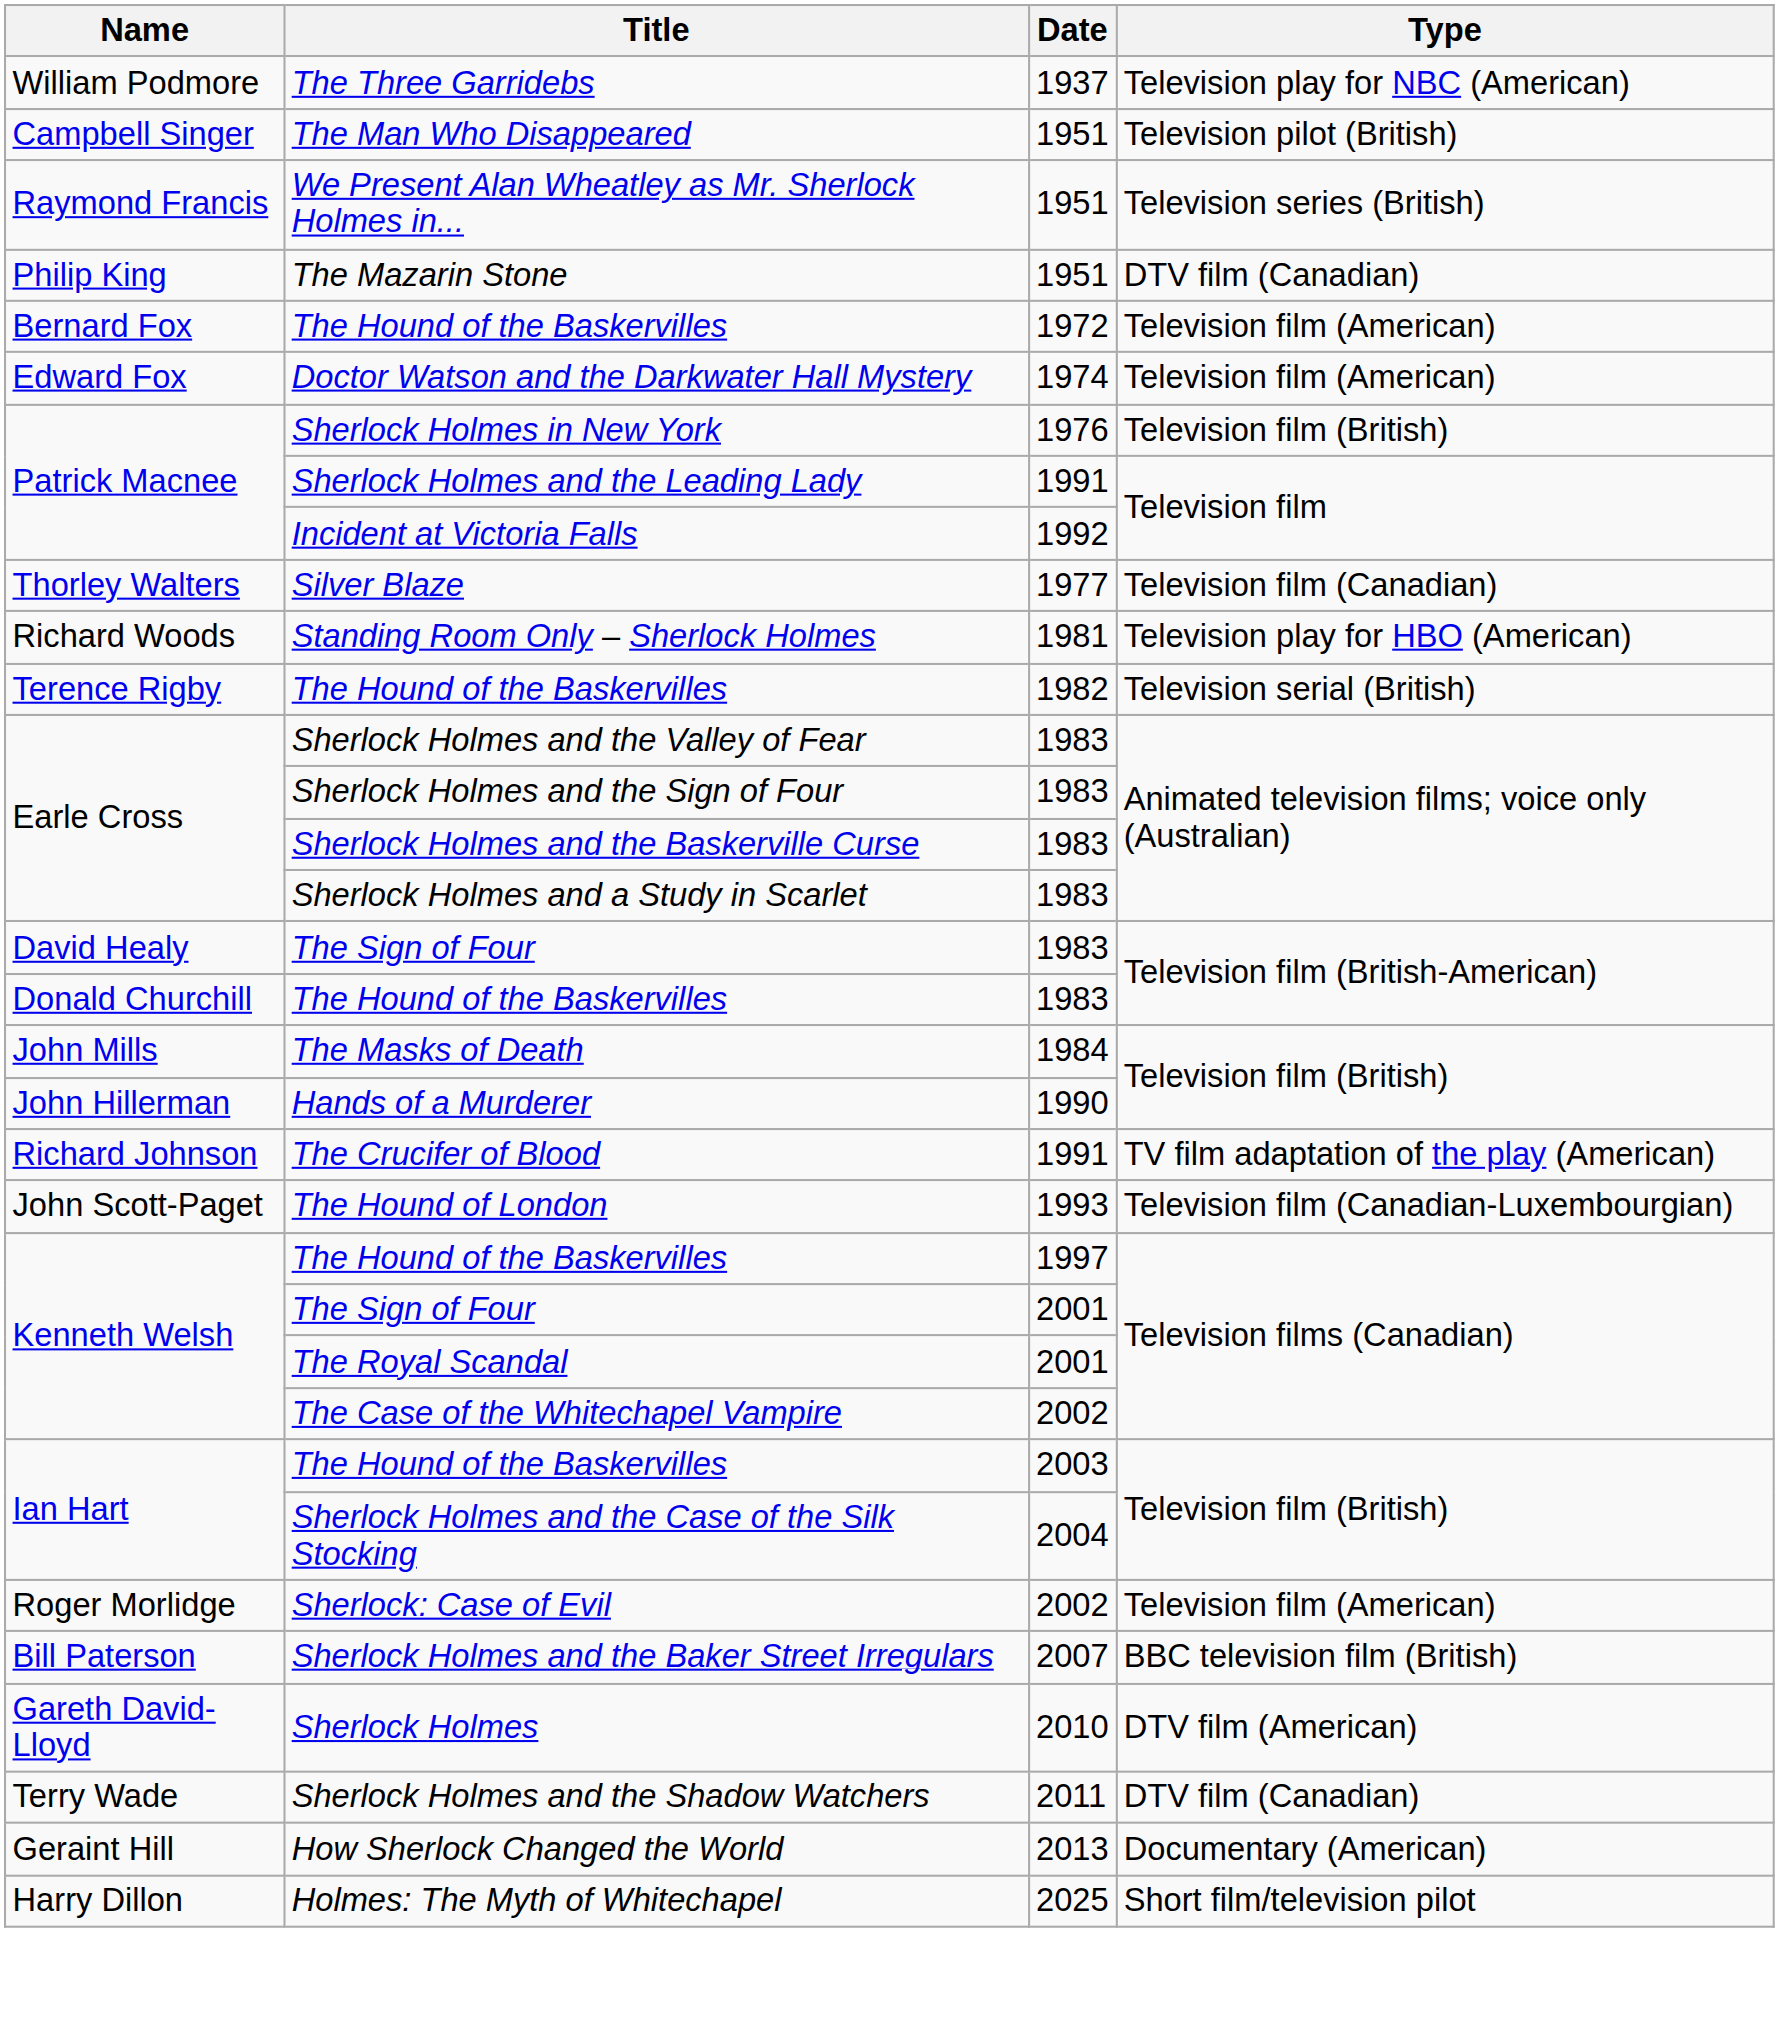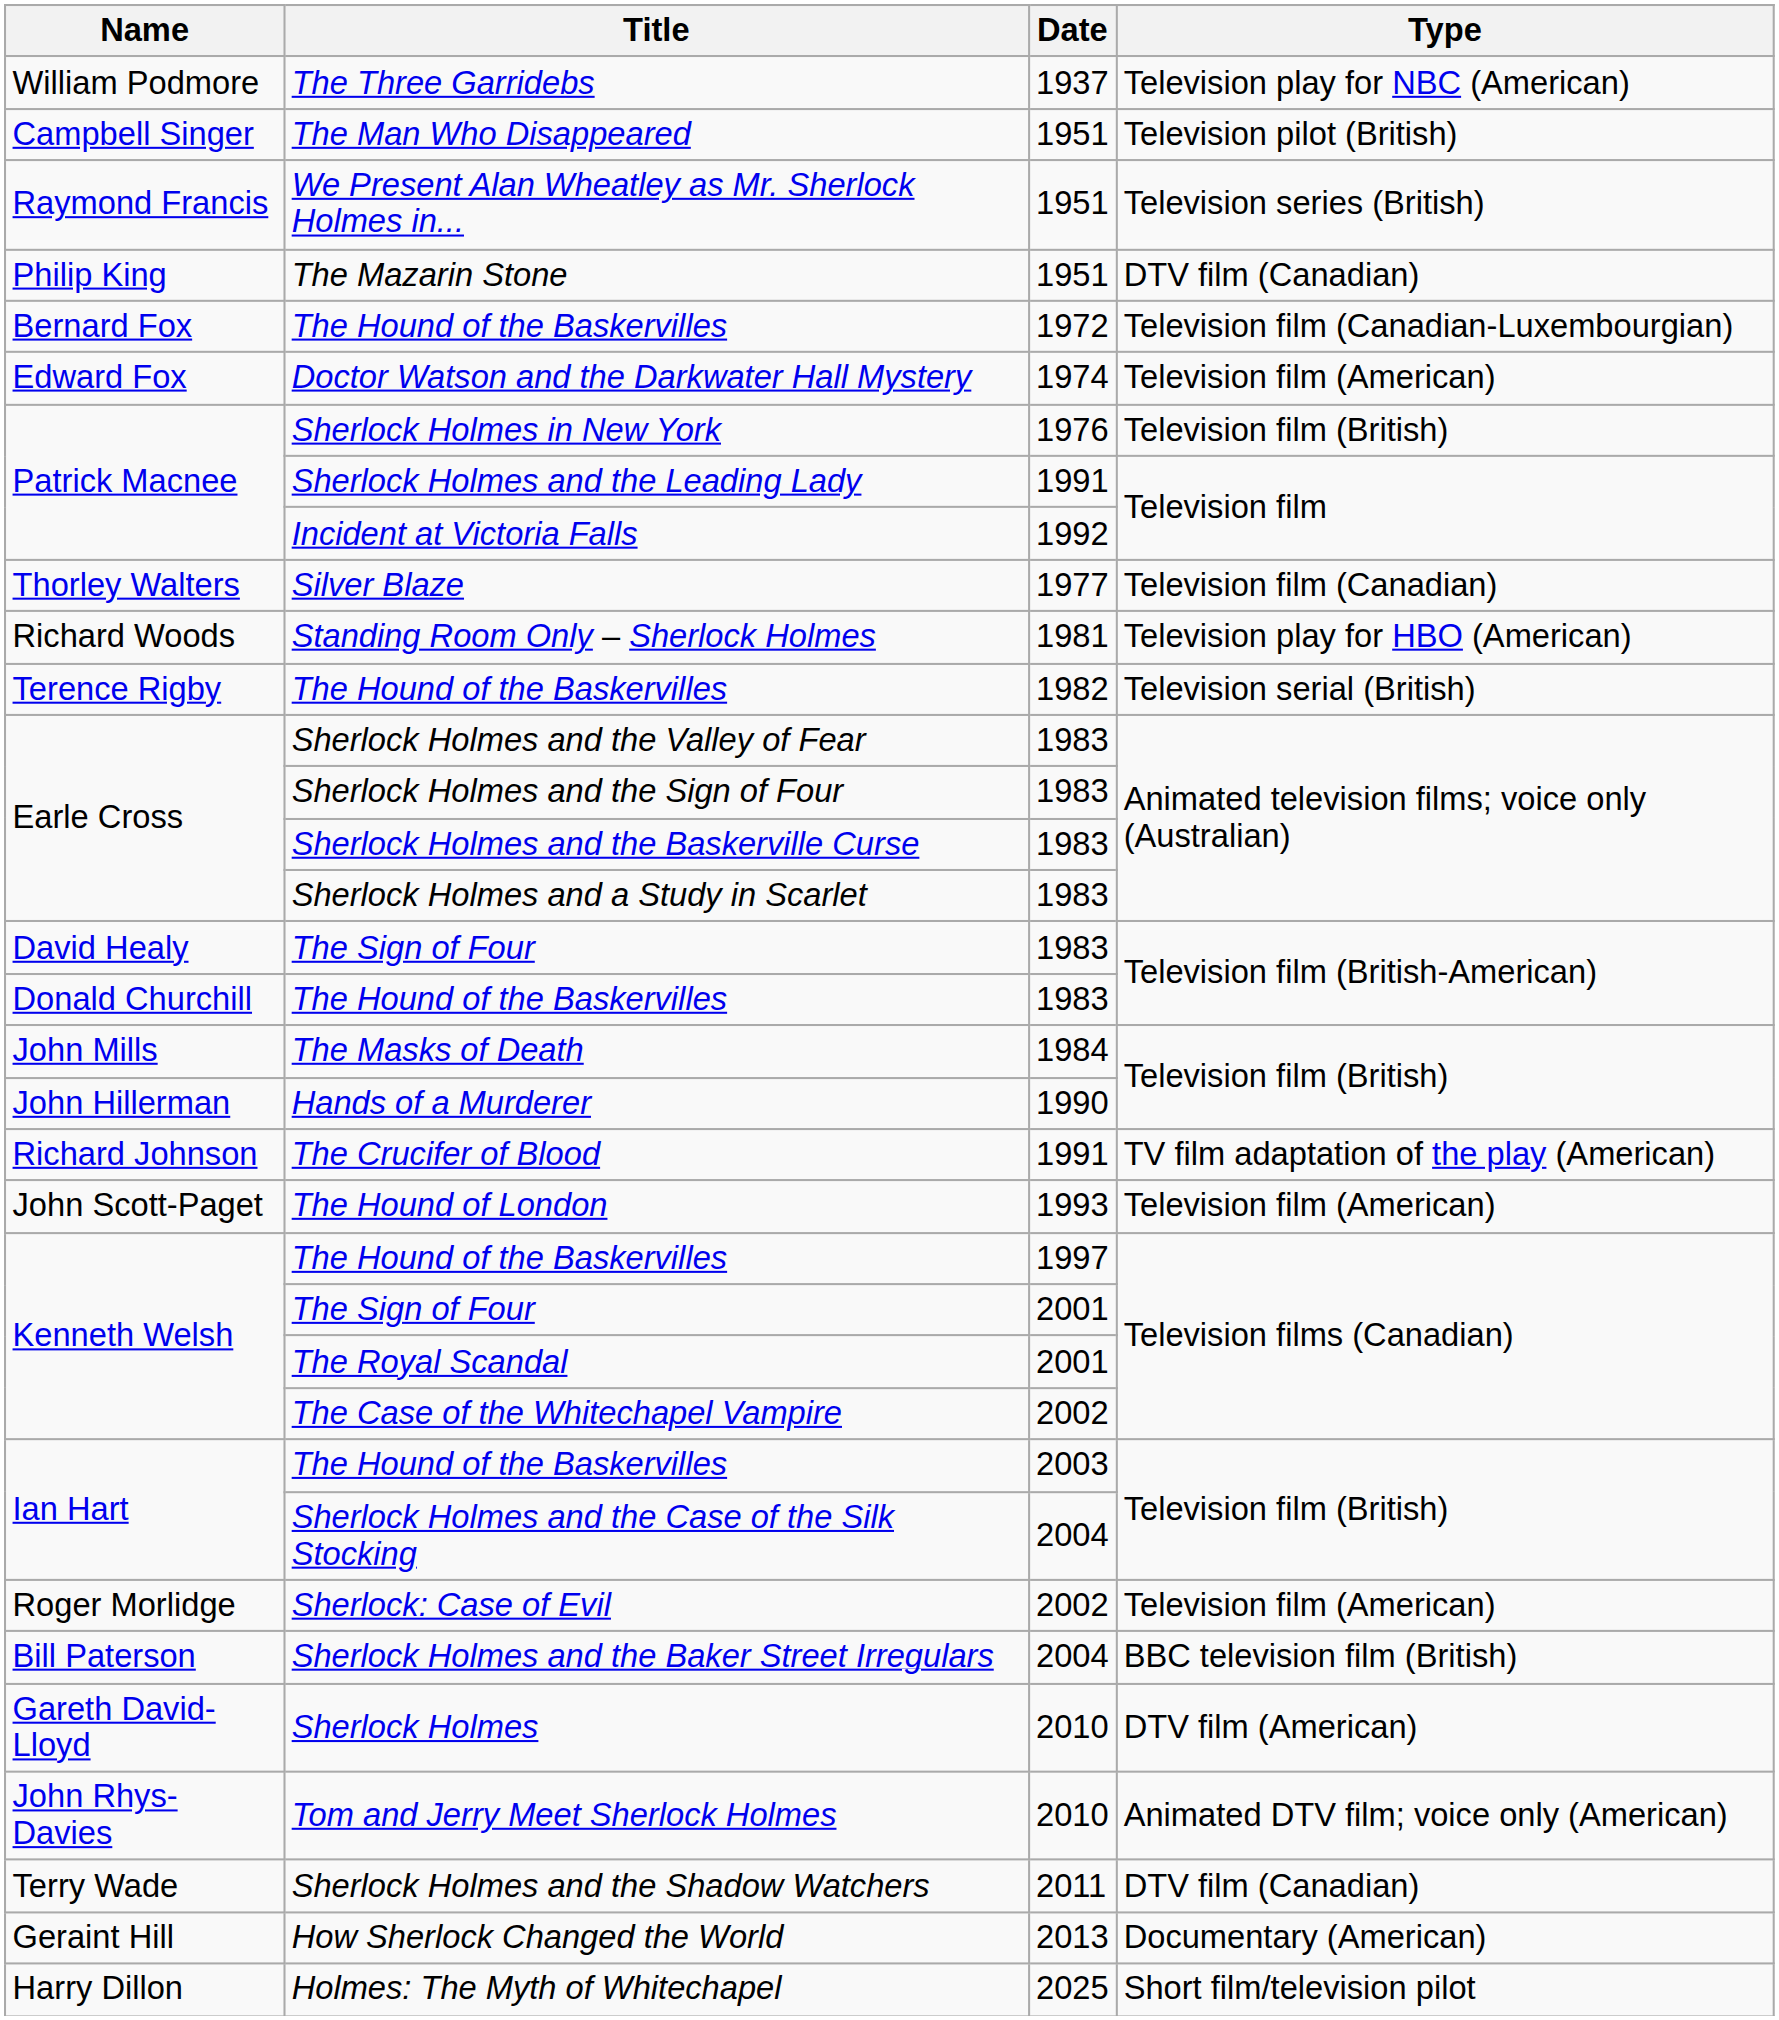Bernard Fox / The Hound of the Baskervilles | Type: Television film (American) -> Television film (Canadian-Luxembourgian)
The Hound of London | Type: Television film (Canadian-Luxembourgian) -> Television film (American)
Sherlock Holmes and the Baker Street Irregulars | Date: 2007 -> 2004
+ row: John Rhys-Davies | Tom and Jerry Meet Sherlock Holmes | 2010 | Animated DTV film; voice only (American)
